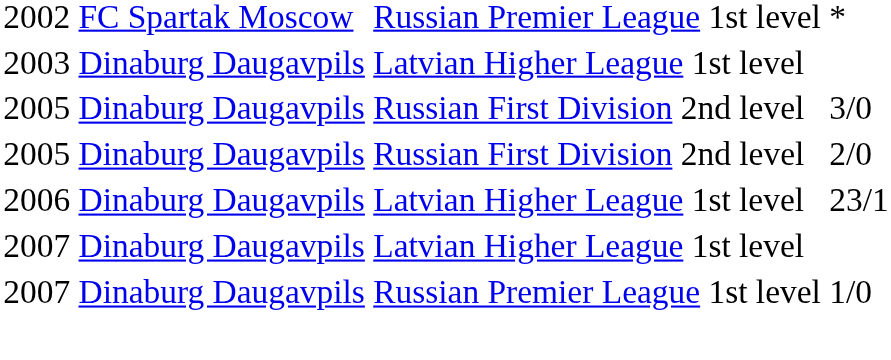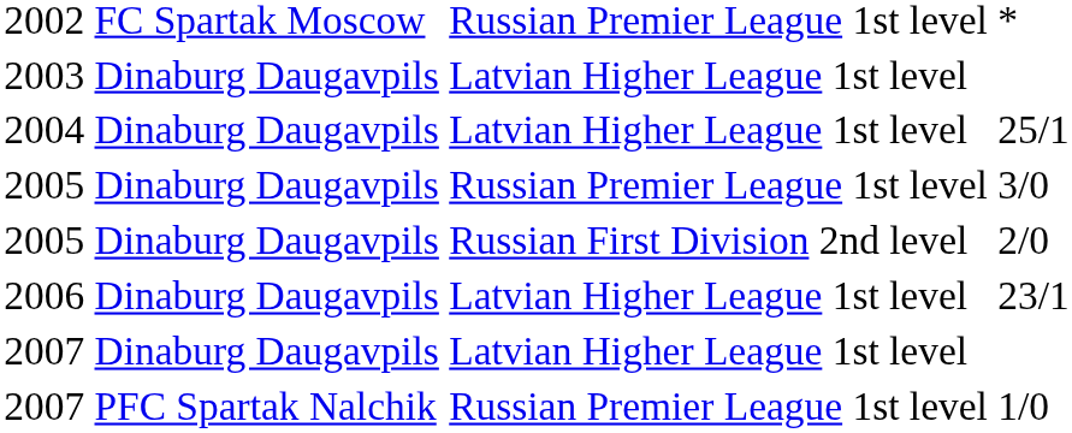+ row: 2004 | Dinaburg Daugavpils | Latvian Higher League 1st level | 25/1
3/0 | column 3: Russian First Division 2nd level -> Russian Premier League 1st level
1/0 | column 2: Dinaburg Daugavpils -> PFC Spartak Nalchik
